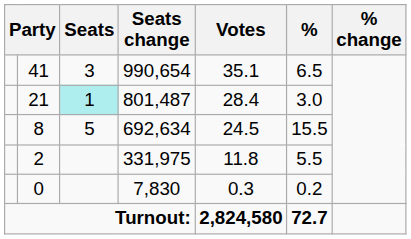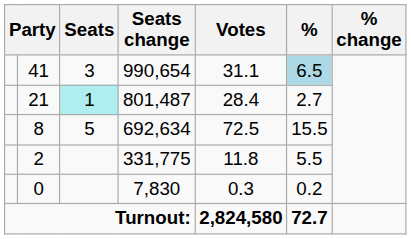41 | Votes: 35.1 -> 31.1
41 | %: no background -> lightblue background
21 | %: 3.0 -> 2.7
8 | Votes: 24.5 -> 72.5
2 | Seats change: 331,975 -> 331,775
